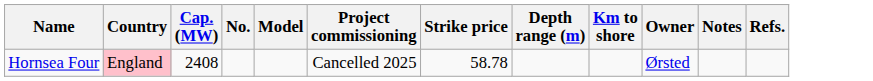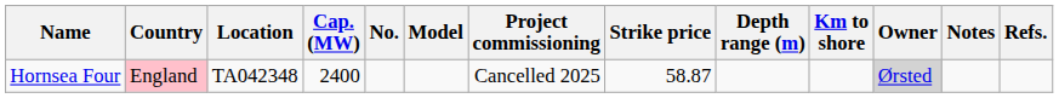+ column: Location | TA042348
Hornsea Four | Cap. (MW): 2408 -> 2400
Hornsea Four | Strike price: 58.78 -> 58.87
Hornsea Four | Owner: no background -> lightgrey background
